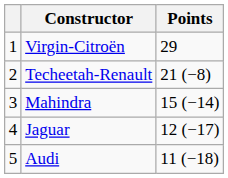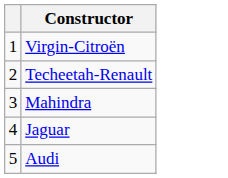- column: Points | 29 | 21 (−8) | 15 (−14) | 12 (−17) | 11 (−18)
